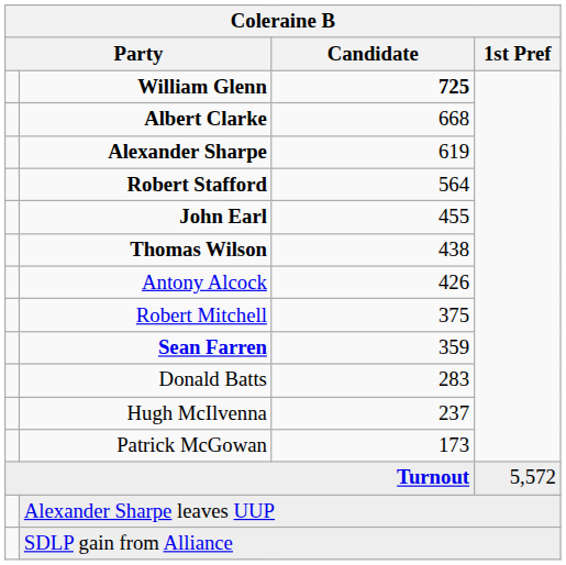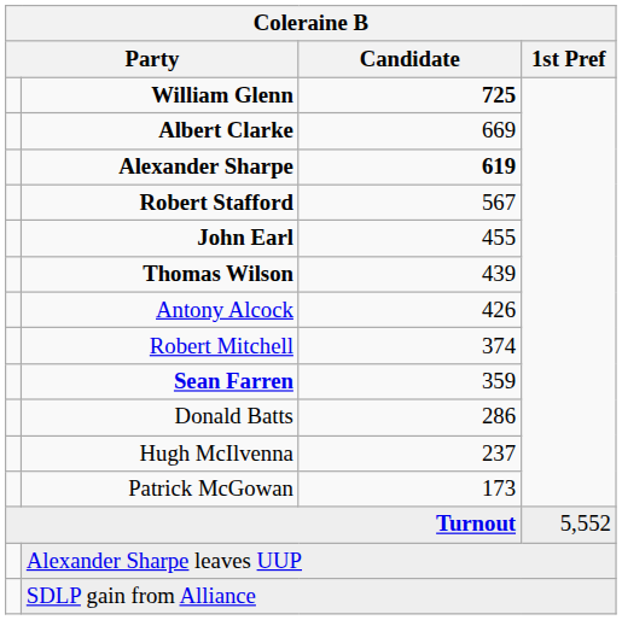Albert Clarke | Candidate: 668 -> 669
Alexander Sharpe | Candidate: normal -> bold
Robert Stafford | Candidate: 564 -> 567
Thomas Wilson | Candidate: 438 -> 439
Robert Mitchell | Candidate: 375 -> 374
Donald Batts | Candidate: 283 -> 286
Turnout | 1st Pref: 5,572 -> 5,552
